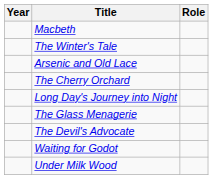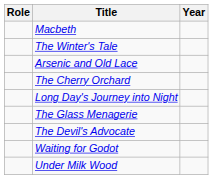columns swapped: Year <-> Role
